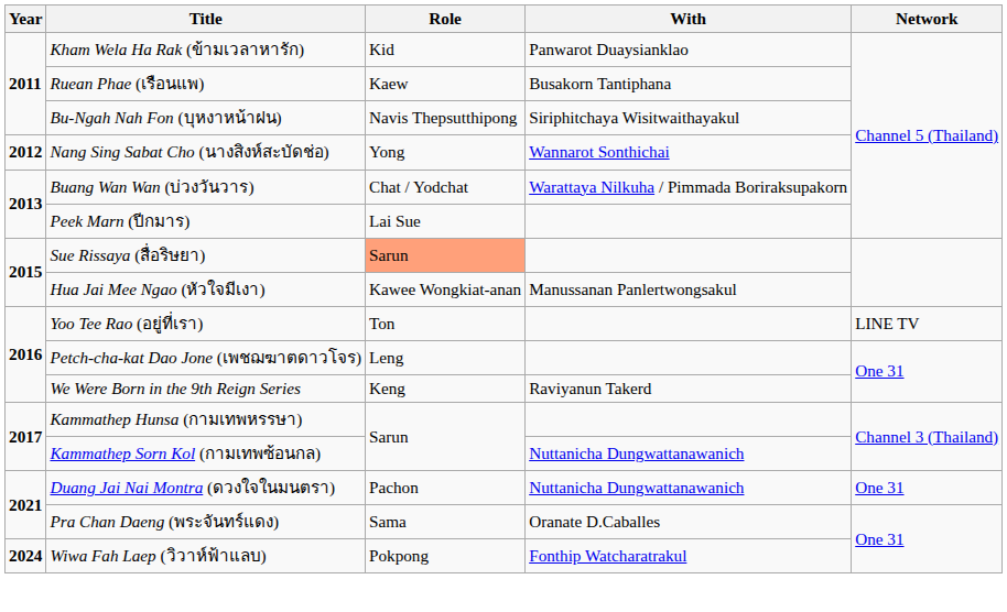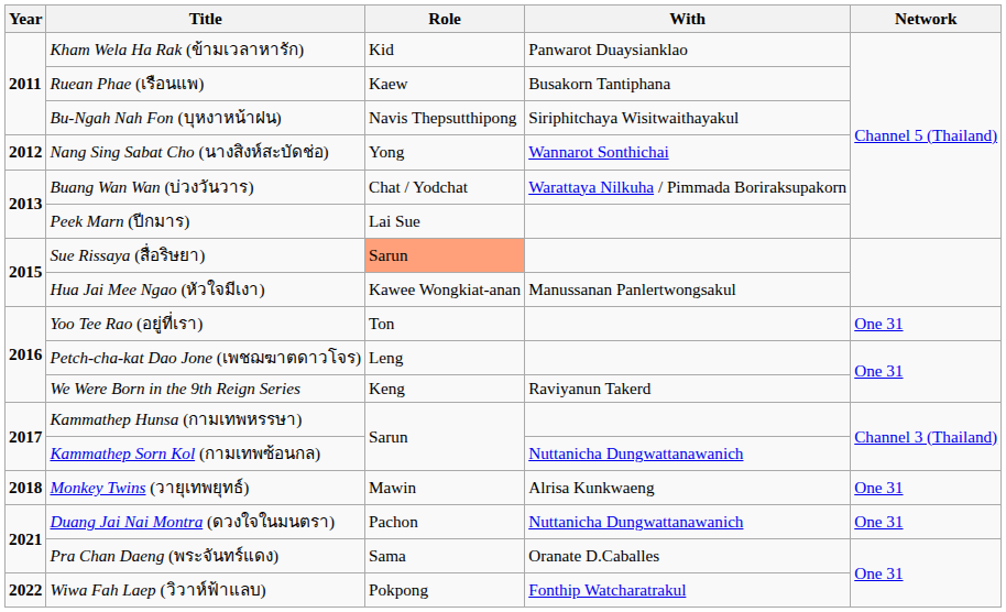Yoo Tee Rao (อยู่ที่เรา) | Network: LINE TV -> One 31
+ row: 2018 | Monkey Twins (วายุเทพยุทธ์) | Mawin | Alrisa Kunkwaeng | One 31
Wiwa Fah Laep (วิวาห์ฟ้าแลบ) | Year: 2024 -> 2022
